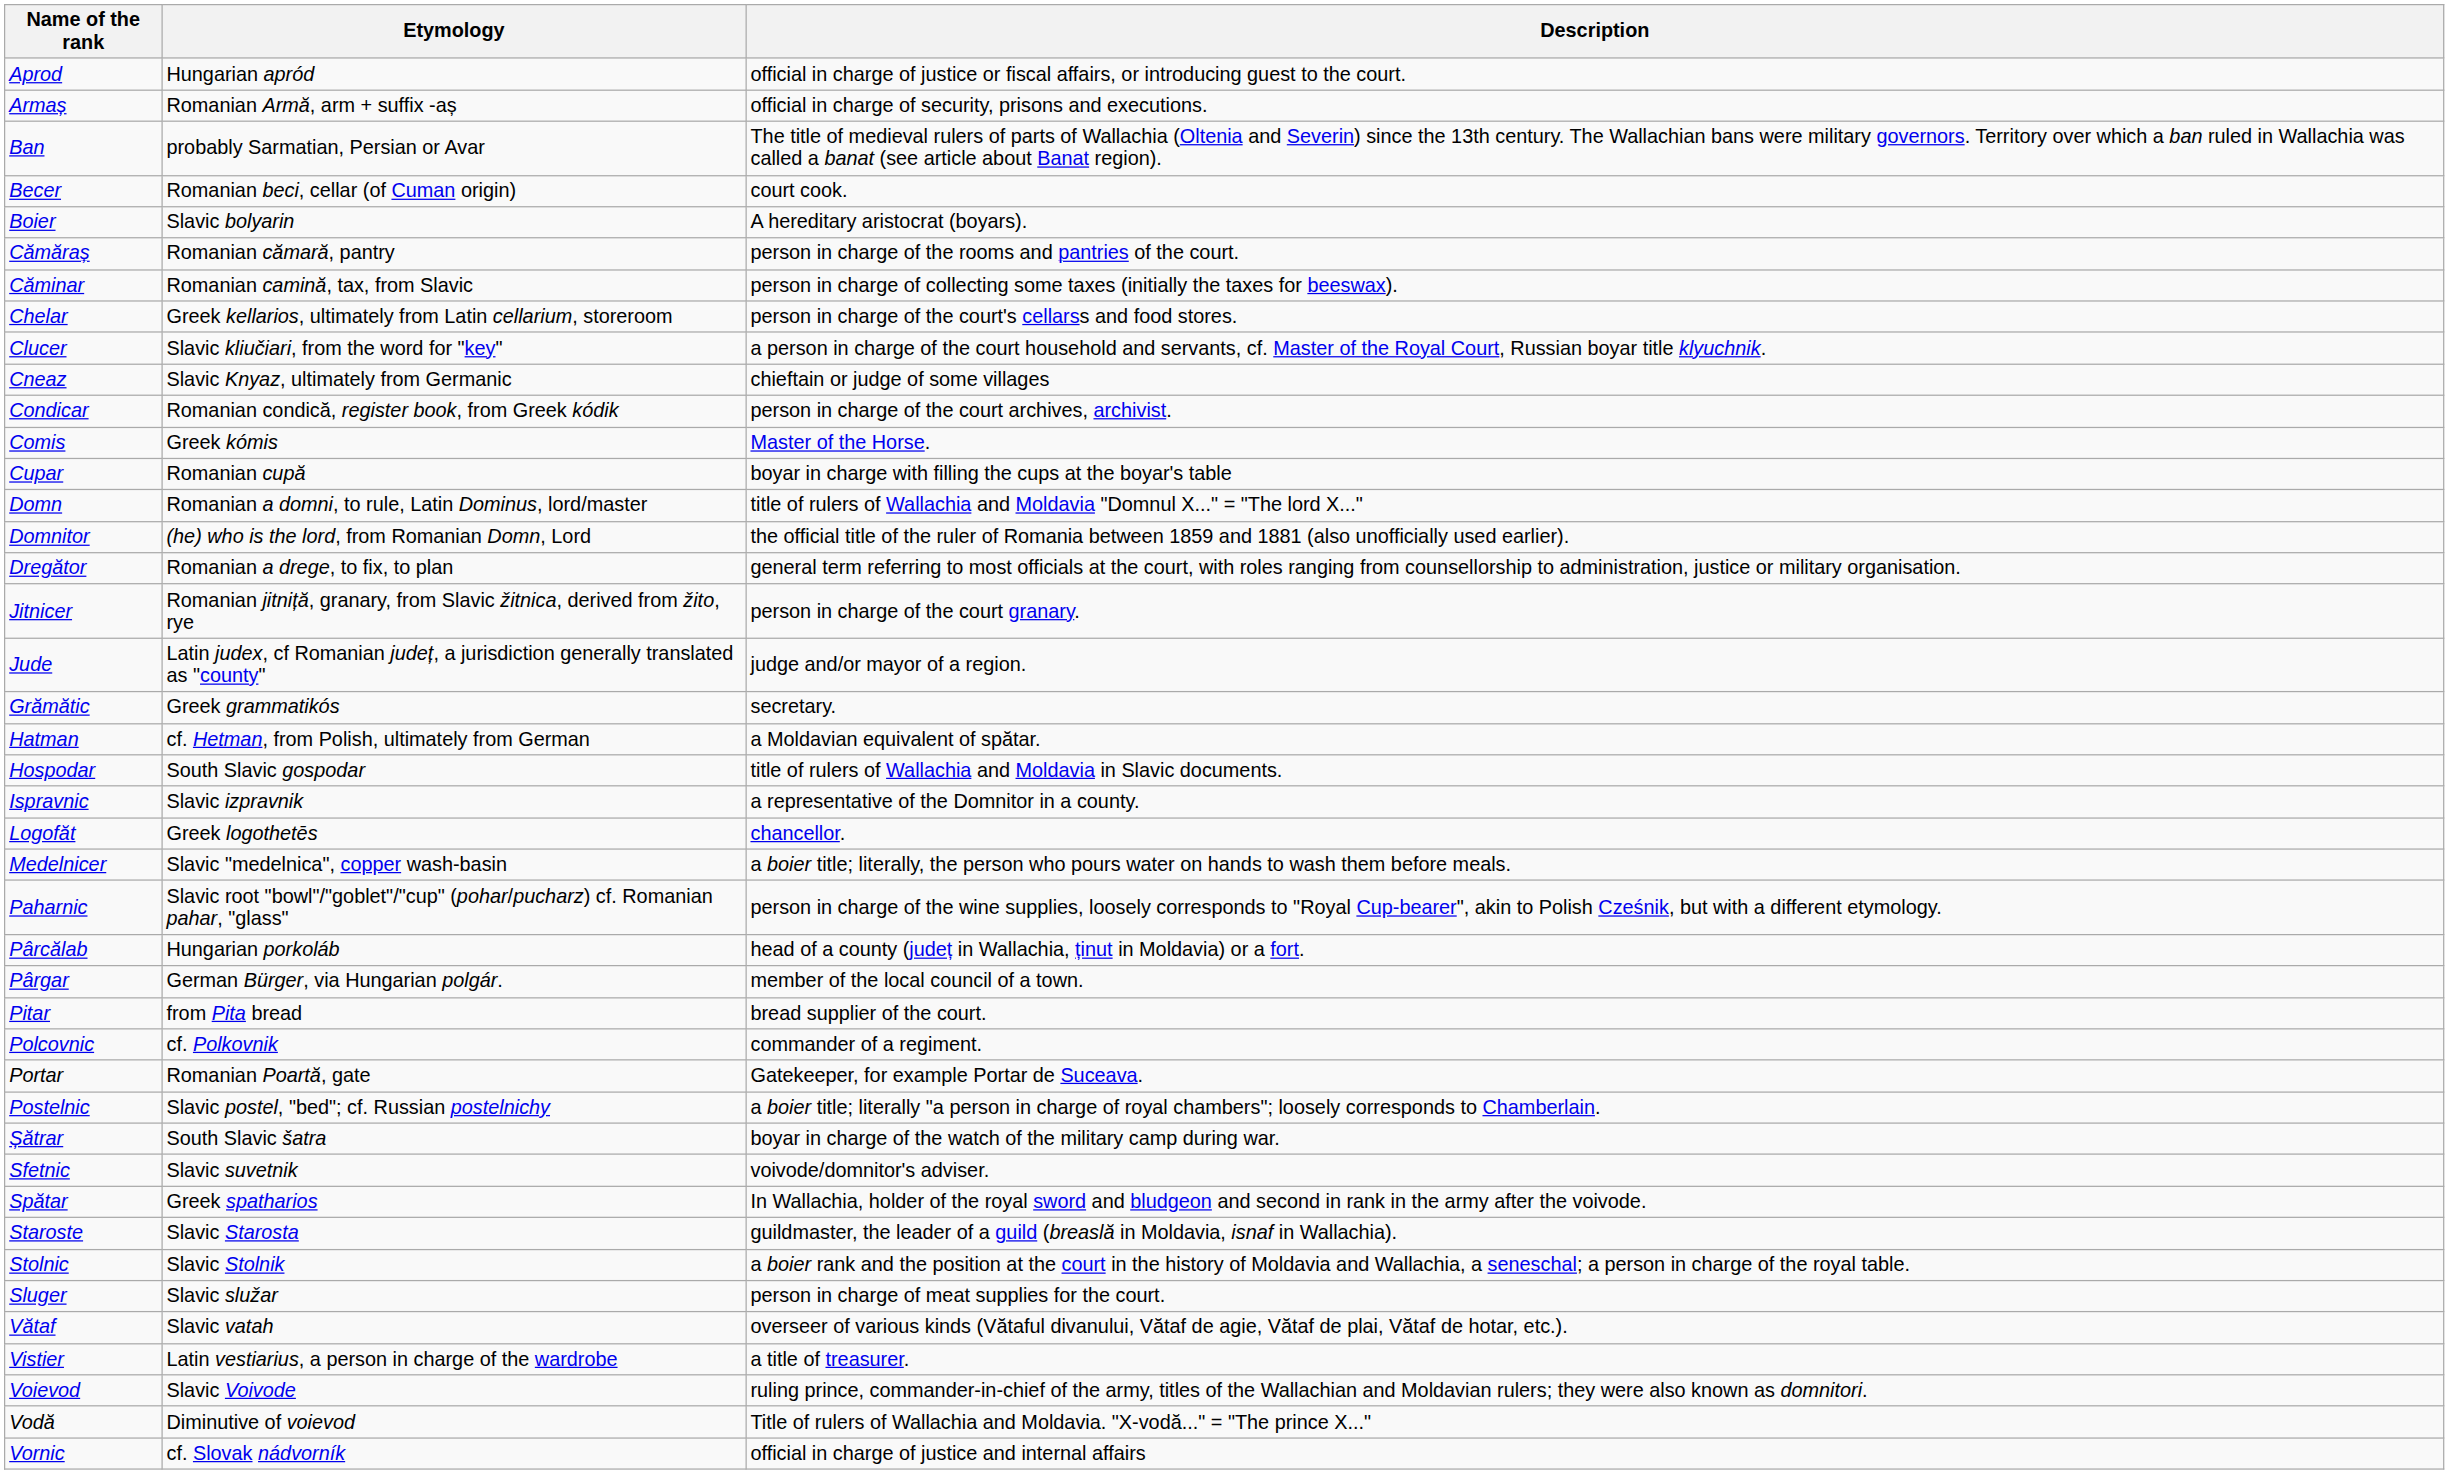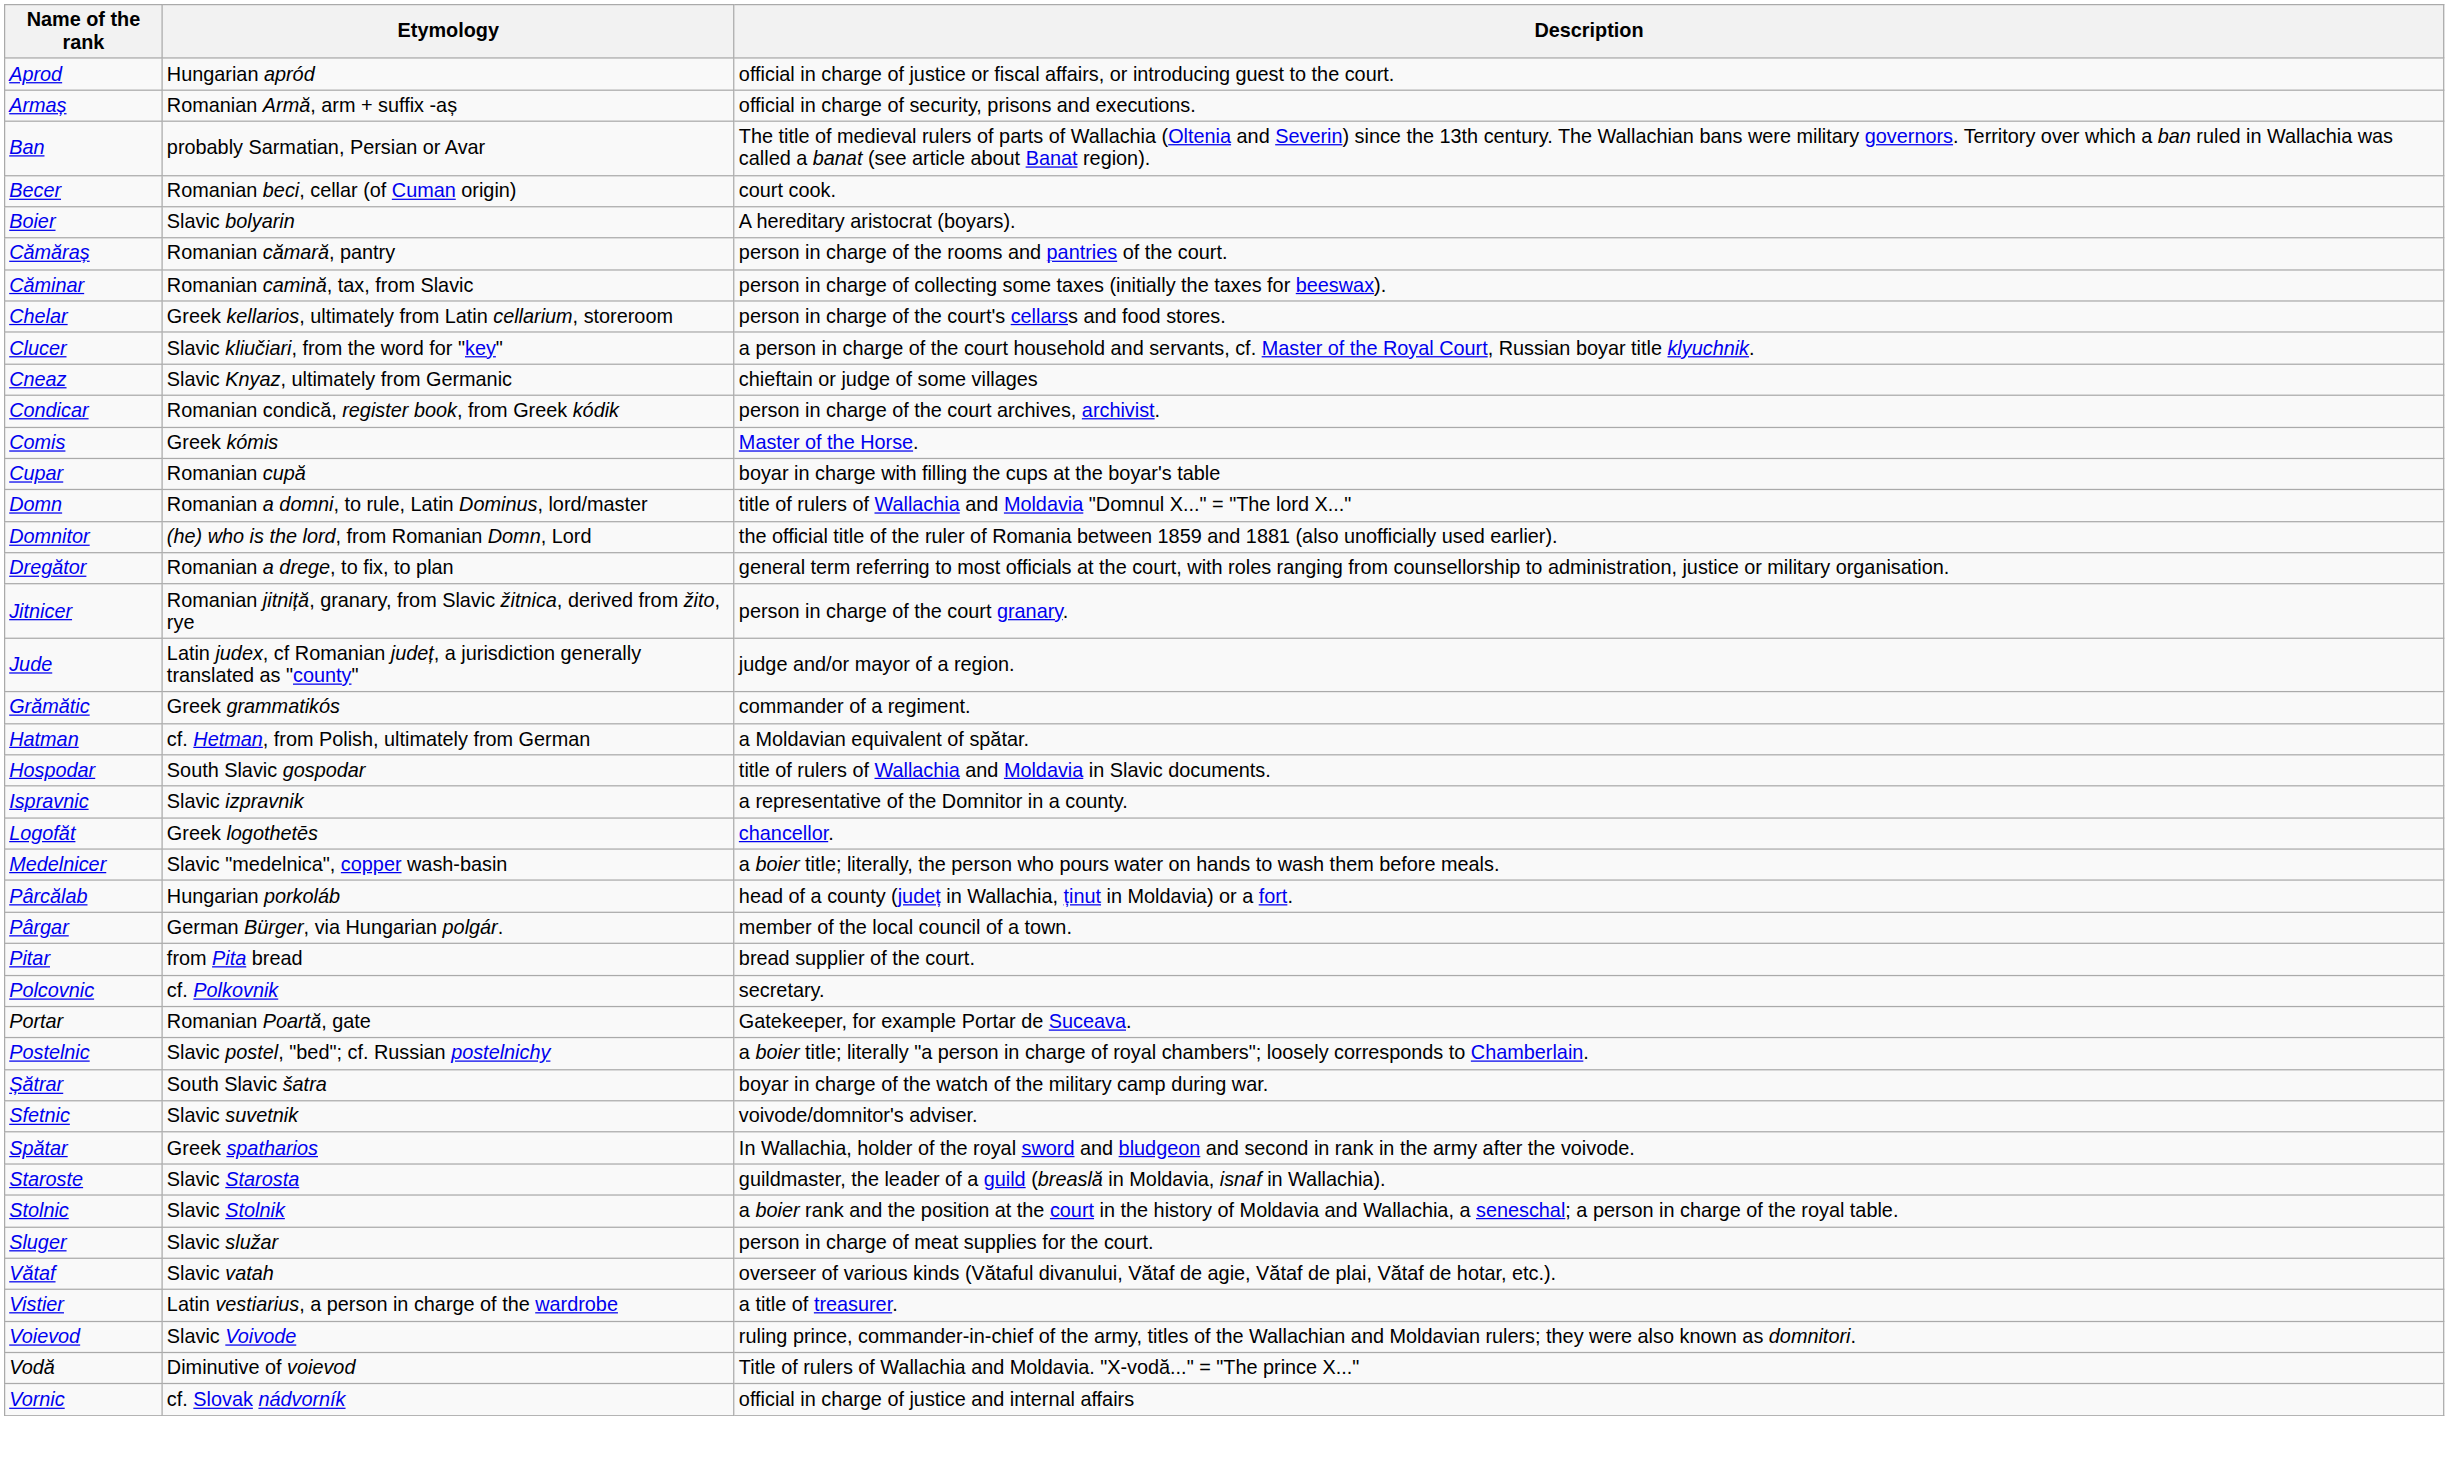Grămătic | Description: secretary. -> commander of a regiment.
- row: Paharnic | Slavic root "bowl"/"goblet"/"cup" (pohar/pucharz) cf. Romanian pahar, "glass" | person in charge of the wine supplies, loosely corresponds to "Royal Cup-bearer", akin to Polish Cześnik, but with a different etymology.
Polcovnic | Description: commander of a regiment. -> secretary.
